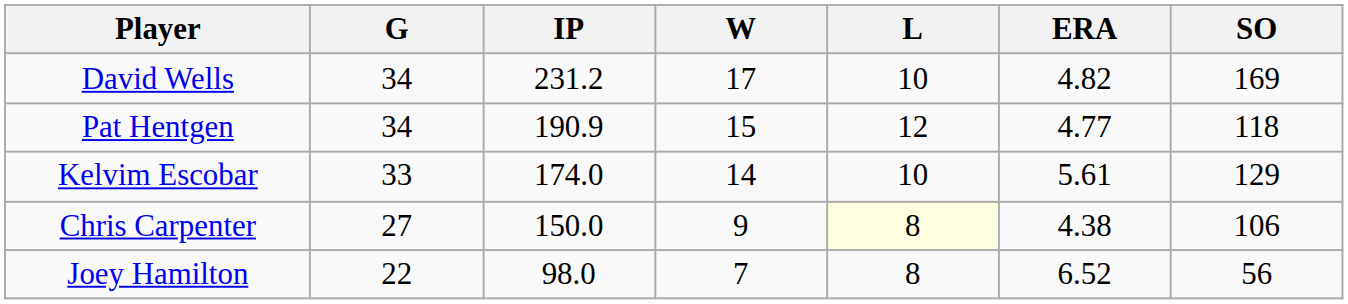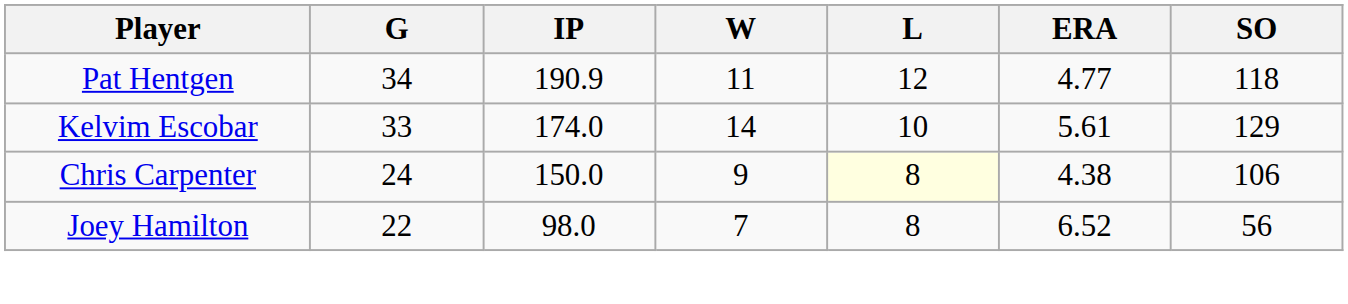- row: David Wells | 34 | 231.2 | 17 | 10 | 4.82 | 169
Pat Hentgen | W: 15 -> 11
Chris Carpenter | G: 27 -> 24
